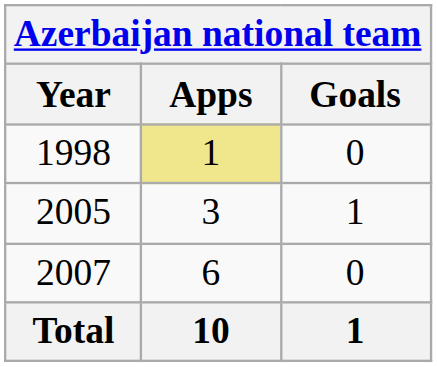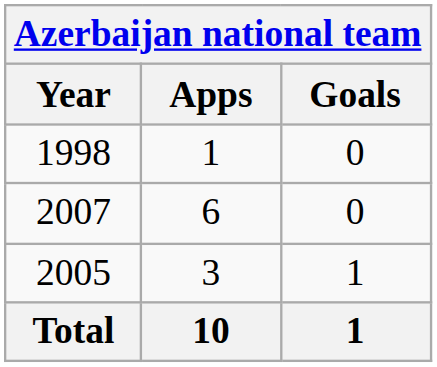1998 | Apps: khaki background -> no background
rows swapped: 2005 <-> 2007
